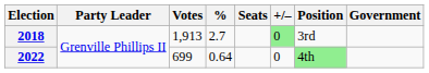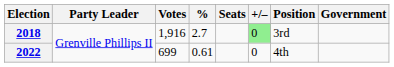2018 | Votes: 1,913 -> 1,916
2022 | %: 0.64 -> 0.61
2022 | Position: lightgreen background -> no background
